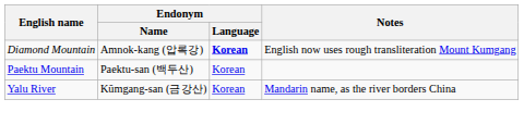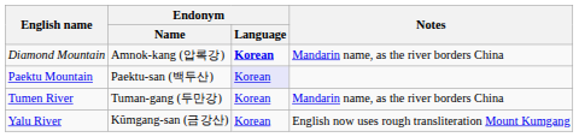Diamond Mountain | Notes: English now uses rough transliteration Mount Kumgang -> Mandarin name, as the river borders China
Paektu Mountain | Endonym / Language: no background -> lavender background
+ row: Tumen River | Tuman-gang (두만강) | Korean | Mandarin name, as the river borders China
Yalu River | Notes: Mandarin name, as the river borders China -> English now uses rough transliteration Mount Kumgang
